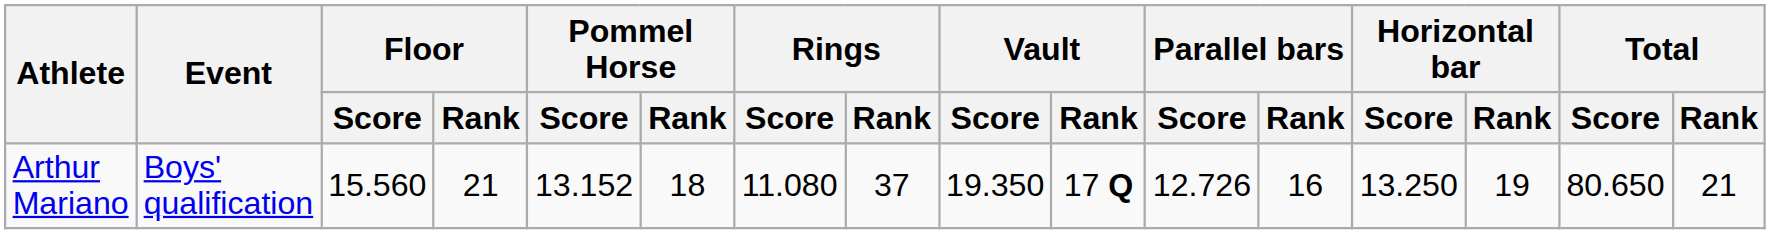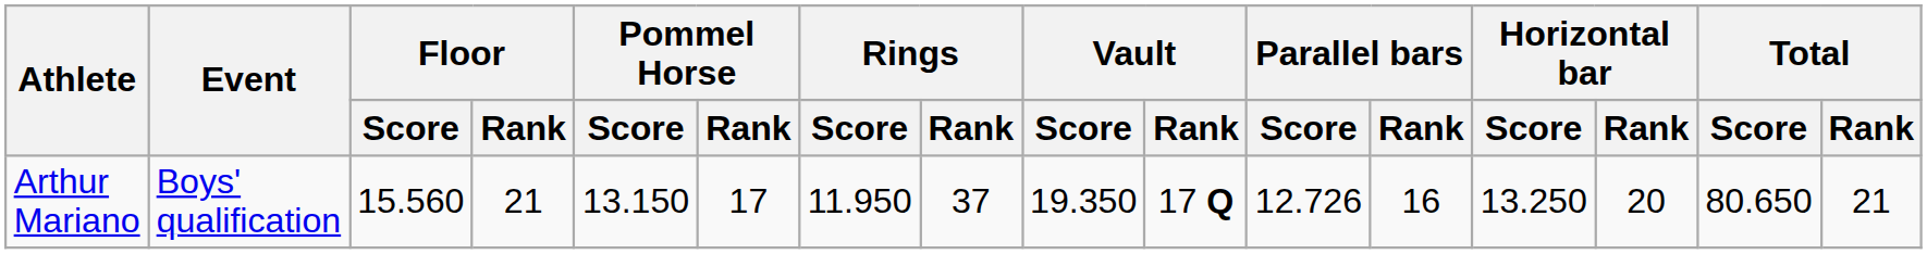Arthur Mariano | Pommel Horse / Score: 13.152 -> 13.150
Arthur Mariano | Pommel Horse / Rank: 18 -> 17
Arthur Mariano | Rings / Score: 11.080 -> 11.950
Arthur Mariano | Horizontal bar / Rank: 19 -> 20
